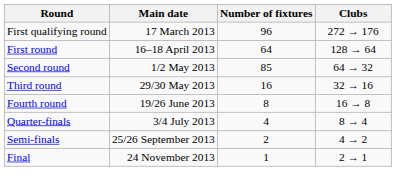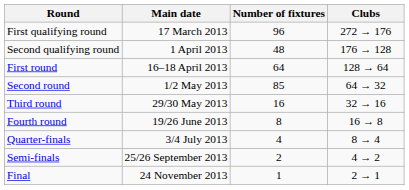+ row: Second qualifying round | 1 April 2013 | 48 | 176 → 128
